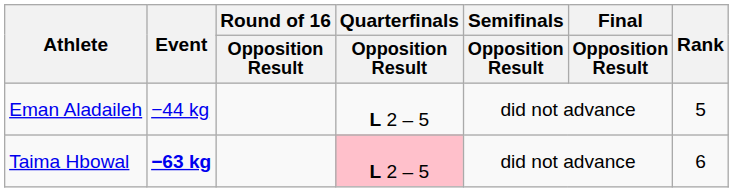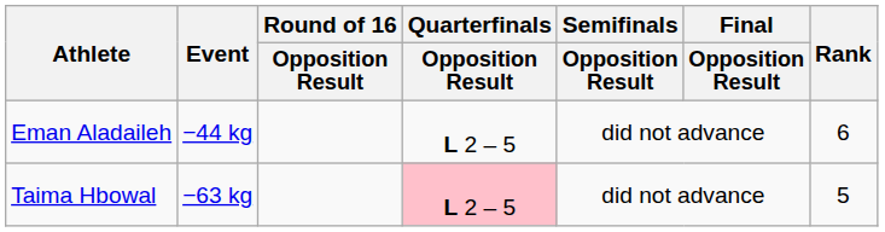Eman Aladaileh | Rank: 5 -> 6
Taima Hbowal | Event: bold -> normal
Taima Hbowal | Rank: 6 -> 5
